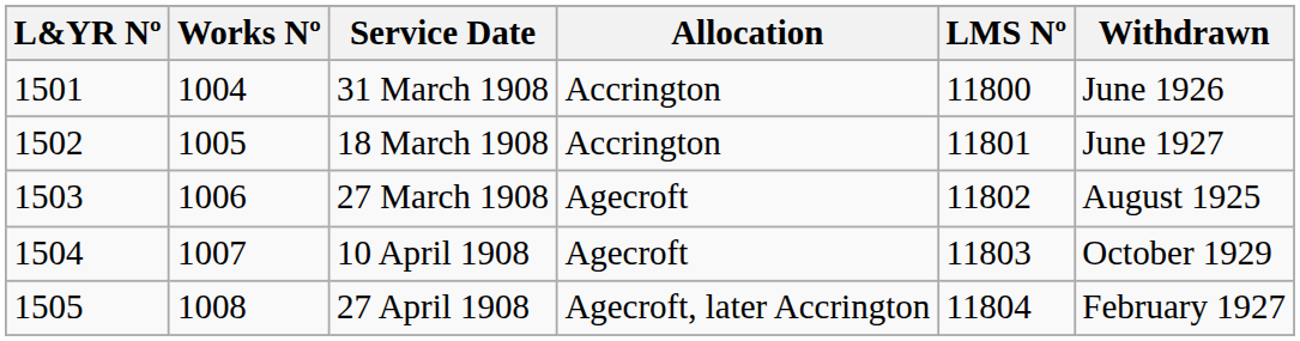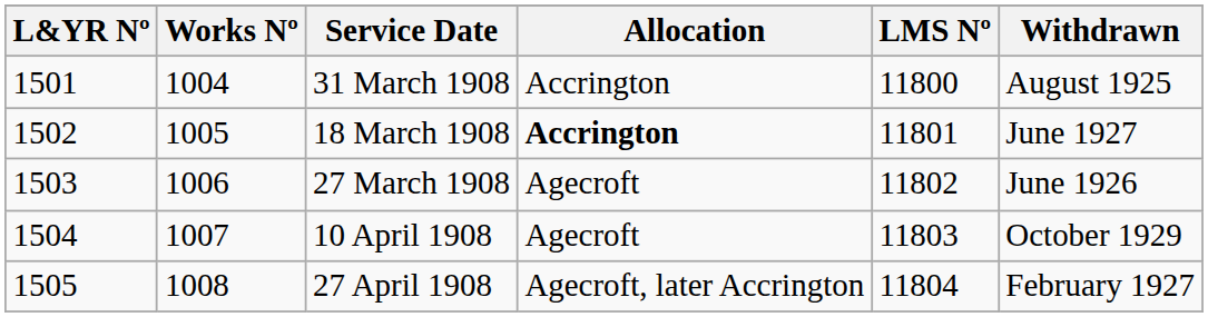31 March 1908 | Withdrawn: June 1926 -> August 1925
18 March 1908 | Allocation: normal -> bold
27 March 1908 | Withdrawn: August 1925 -> June 1926
